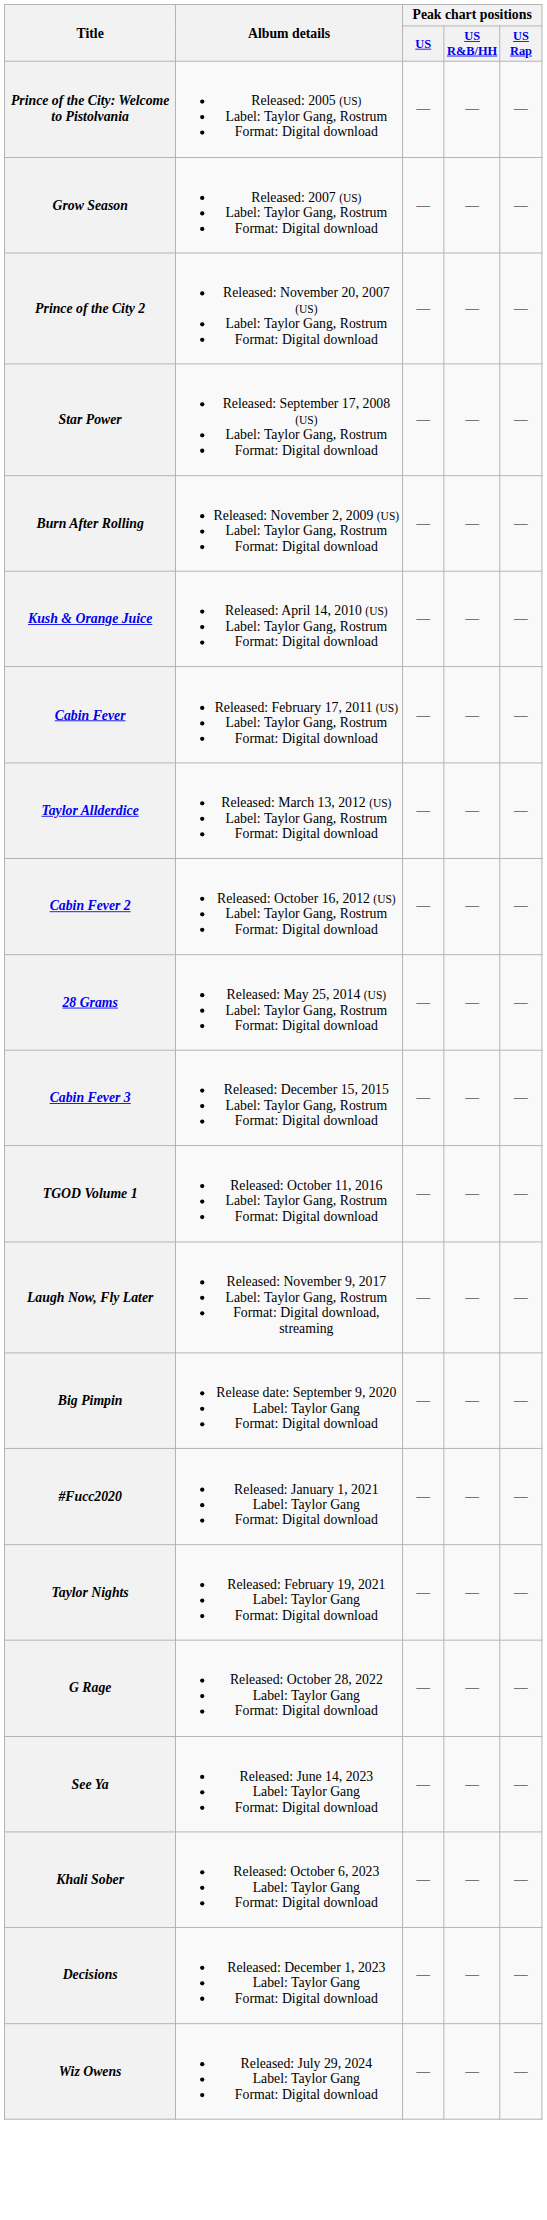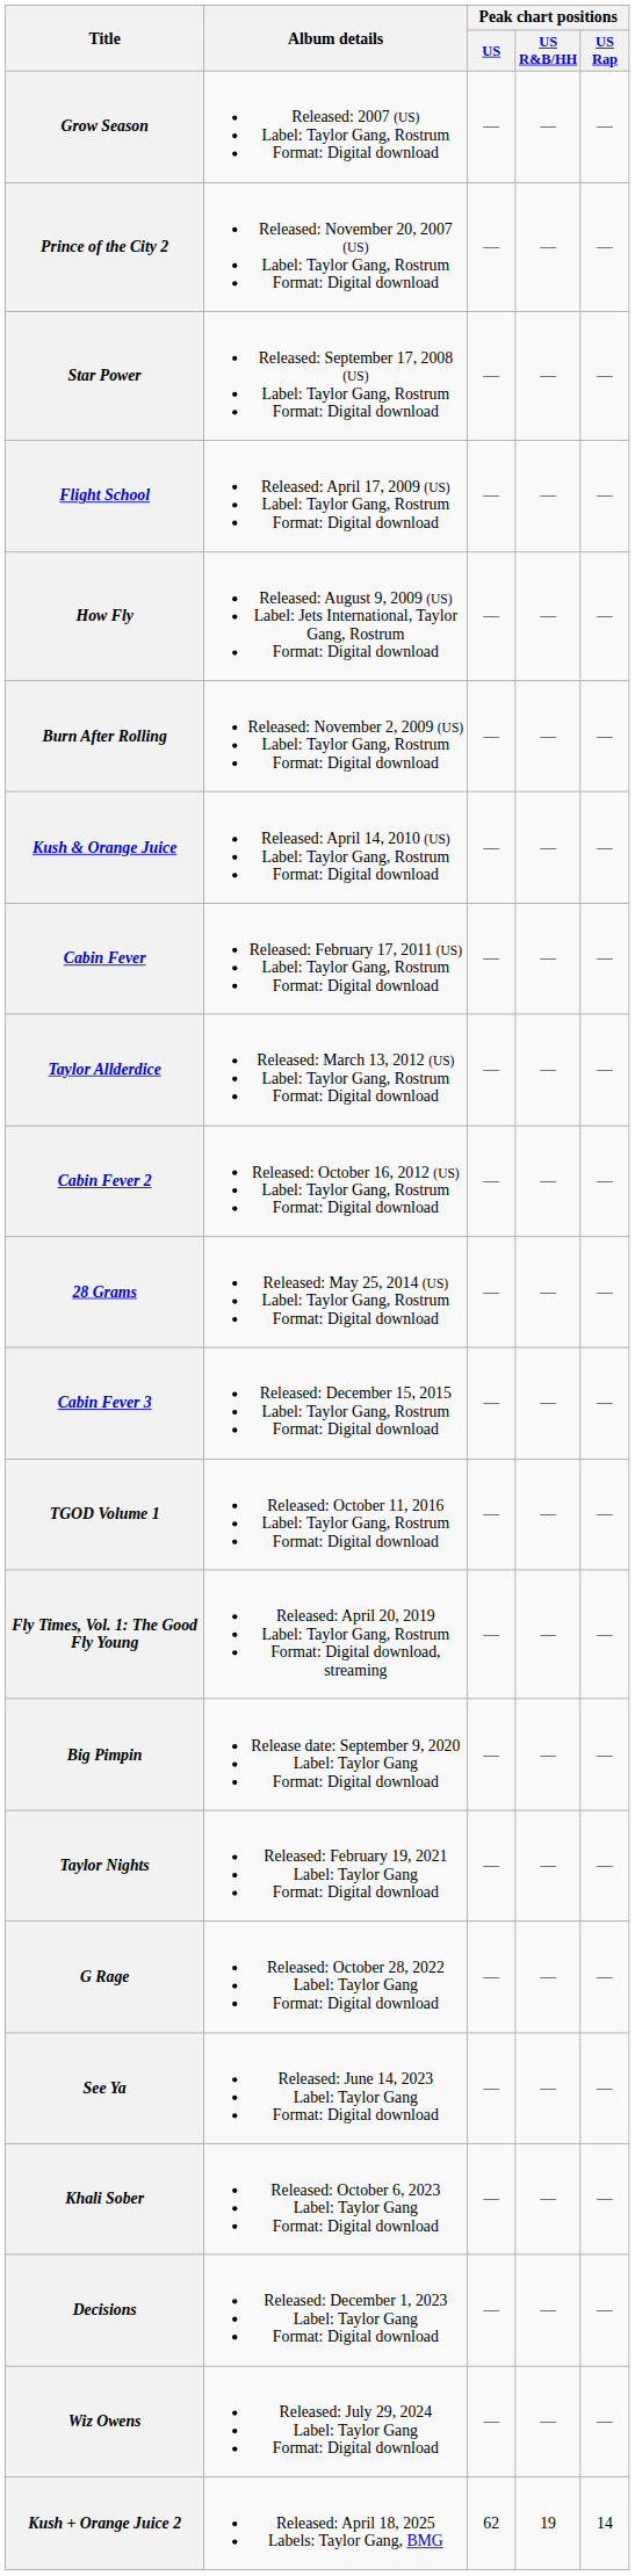- row: Prince of the City: Welcome to Pistolvania | Released: 2005 (US) Label: Taylor Gang, Rostrum Format: Digital download | — | — | —
+ row: Flight School | Released: April 17, 2009 (US) Label: Taylor Gang, Rostrum Format: Digital download | — | — | —
+ row: How Fly | Released: August 9, 2009 (US) Label: Jets International, Taylor Gang, Rostrum Format: Digital download | — | — | —
- row: Laugh Now, Fly Later | Released: November 9, 2017 Label: Taylor Gang, Rostrum Format: Digital download, streaming | — | — | —
+ row: Fly Times, Vol. 1: The Good Fly Young | Released: April 20, 2019 Label: Taylor Gang, Rostrum Format: Digital download, streaming | — | — | —
- row: #Fucc2020 | Released: January 1, 2021 Label: Taylor Gang Format: Digital download | — | — | —
+ row: Kush + Orange Juice 2 | Released: April 18, 2025 Labels: Taylor Gang, BMG | 62 | 19 | 14
